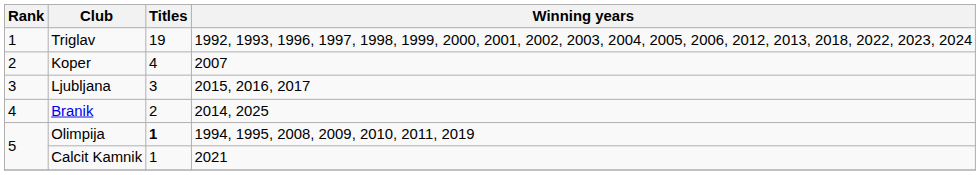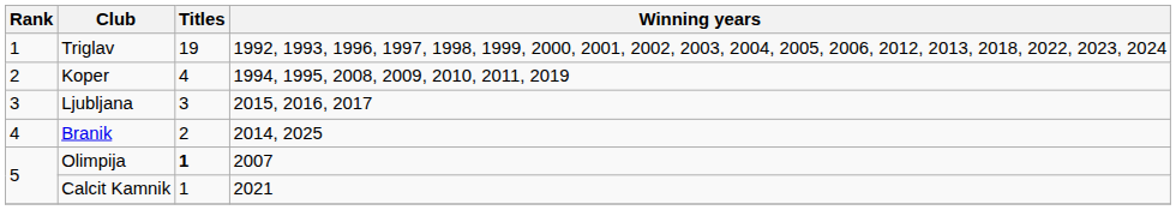Koper | Winning years: 2007 -> 1994, 1995, 2008, 2009, 2010, 2011, 2019
Olimpija | Winning years: 1994, 1995, 2008, 2009, 2010, 2011, 2019 -> 2007
